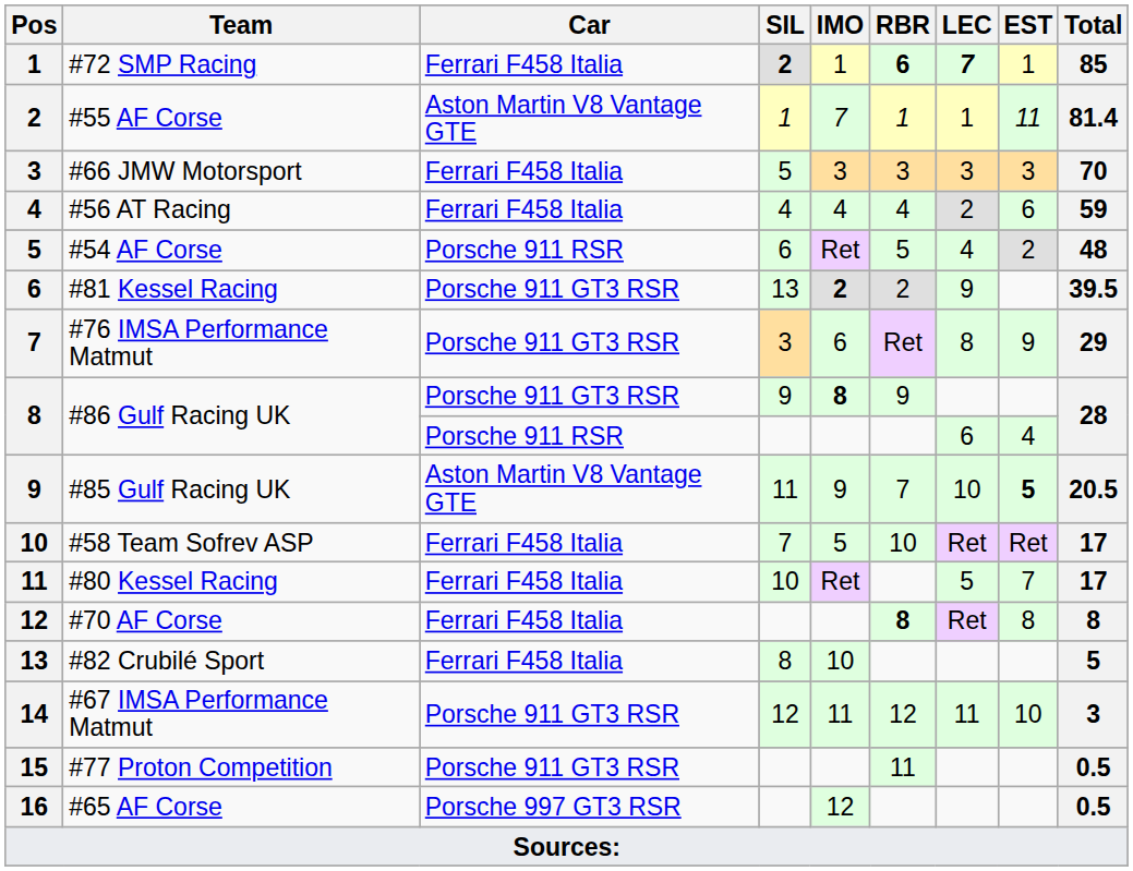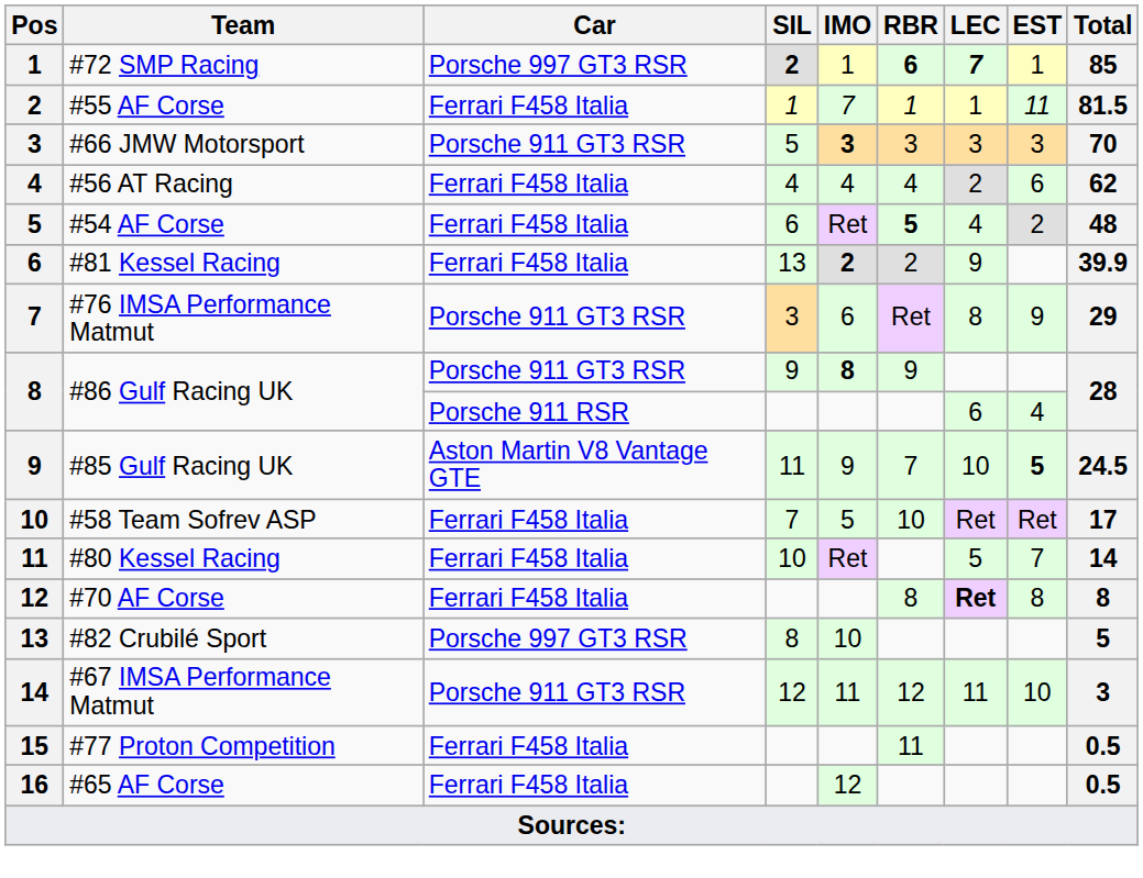#72 SMP Racing | Car: Ferrari F458 Italia -> Porsche 997 GT3 RSR
#55 AF Corse | Car: Aston Martin V8 Vantage GTE -> Ferrari F458 Italia
#55 AF Corse | Total: 81.4 -> 81.5
#66 JMW Motorsport | Car: Ferrari F458 Italia -> Porsche 911 GT3 RSR
#66 JMW Motorsport | IMO: normal -> bold
#56 AT Racing | Total: 59 -> 62
#54 AF Corse | Car: Porsche 911 RSR -> Ferrari F458 Italia
#54 AF Corse | RBR: normal -> bold
#81 Kessel Racing | Car: Porsche 911 GT3 RSR -> Ferrari F458 Italia
#81 Kessel Racing | Total: 39.5 -> 39.9
#85 Gulf Racing UK | Total: 20.5 -> 24.5
#80 Kessel Racing | Total: 17 -> 14
#70 AF Corse | RBR: bold -> normal
#70 AF Corse | LEC: normal -> bold
#82 Crubilé Sport | Car: Ferrari F458 Italia -> Porsche 997 GT3 RSR
#77 Proton Competition | Car: Porsche 911 GT3 RSR -> Ferrari F458 Italia
#65 AF Corse | Car: Porsche 997 GT3 RSR -> Ferrari F458 Italia
